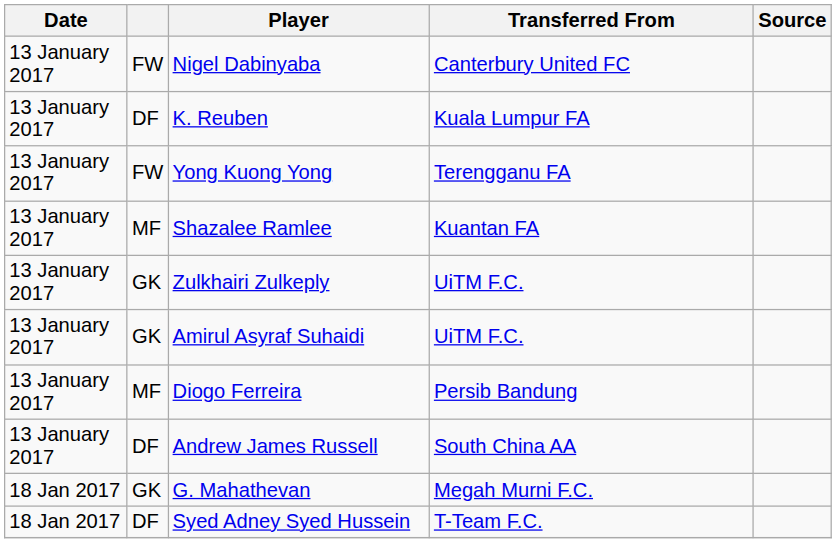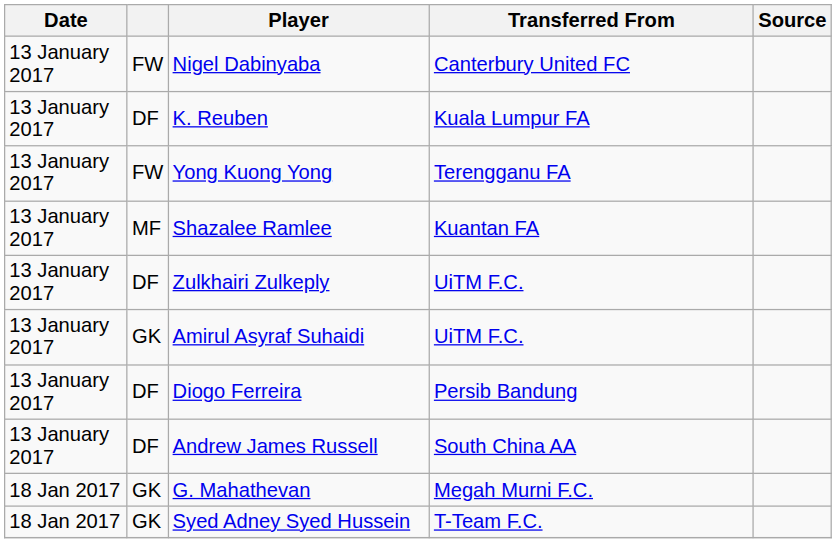Zulkhairi Zulkeply | column 2: GK -> DF
Diogo Ferreira | column 2: MF -> DF
Syed Adney Syed Hussein | column 2: DF -> GK
